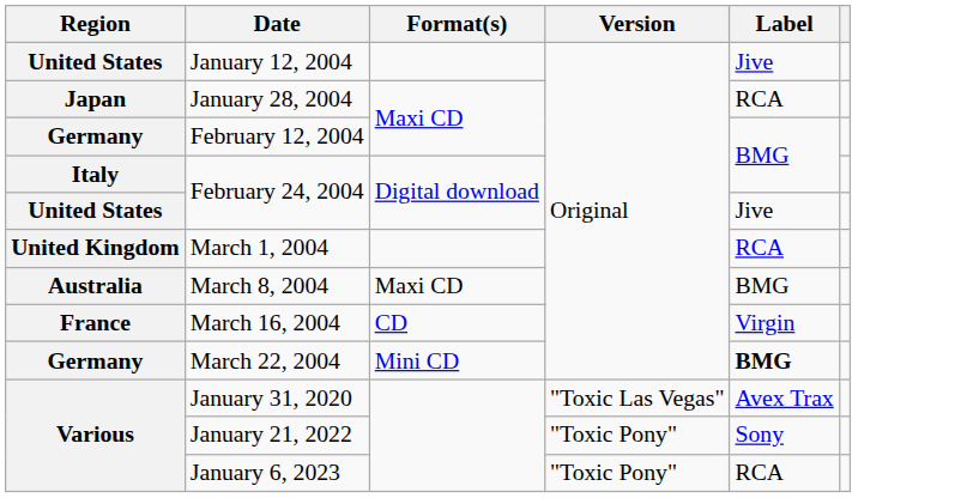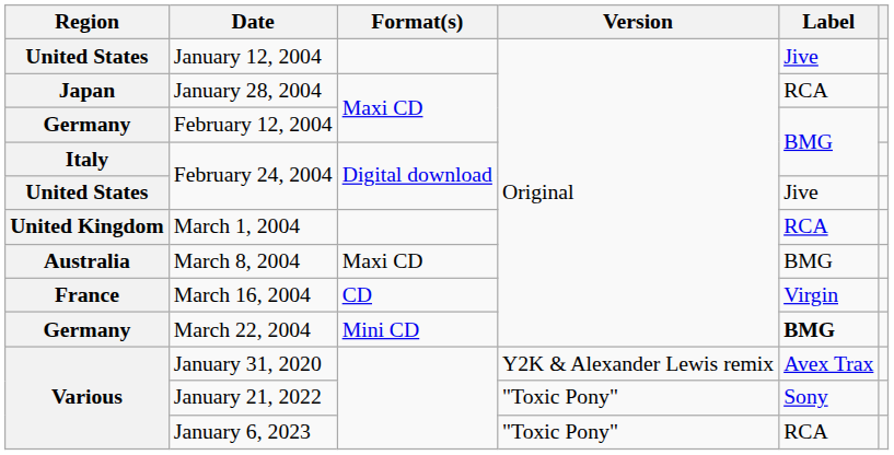January 31, 2020 | Version: "Toxic Las Vegas" -> Y2K & Alexander Lewis remix
